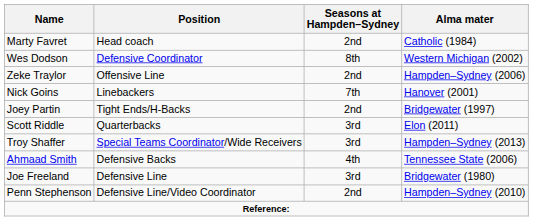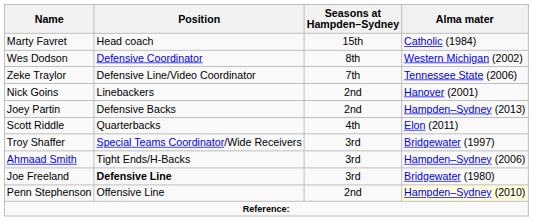Marty Favret | Seasons at Hampden–Sydney: 2nd -> 15th
Zeke Traylor | Position: Offensive Line -> Defensive Line/Video Coordinator
Zeke Traylor | Seasons at Hampden–Sydney: 2nd -> 7th
Zeke Traylor | Alma mater: Hampden–Sydney (2006) -> Tennessee State (2006)
Nick Goins | Seasons at Hampden–Sydney: 7th -> 2nd
Joey Partin | Position: Tight Ends/H-Backs -> Defensive Backs
Joey Partin | Alma mater: Bridgewater (1997) -> Hampden–Sydney (2013)
Scott Riddle | Seasons at Hampden–Sydney: 3rd -> 4th
Troy Shaffer | Alma mater: Hampden–Sydney (2013) -> Bridgewater (1997)
Ahmaad Smith | Position: Defensive Backs -> Tight Ends/H-Backs
Ahmaad Smith | Seasons at Hampden–Sydney: 4th -> 3rd
Ahmaad Smith | Alma mater: Tennessee State (2006) -> Hampden–Sydney (2006)
Joe Freeland | Position: normal -> bold
Penn Stephenson | Position: Defensive Line/Video Coordinator -> Offensive Line
Penn Stephenson | Alma mater: no background -> lightyellow background
